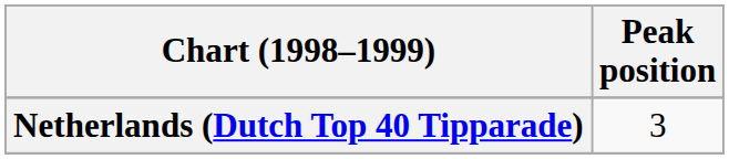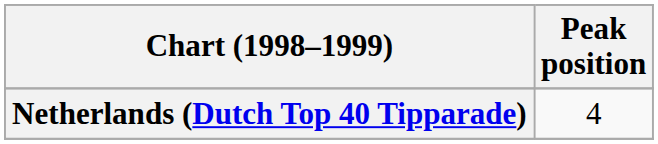Netherlands (Dutch Top 40 Tipparade) | Peak position: 3 -> 4
